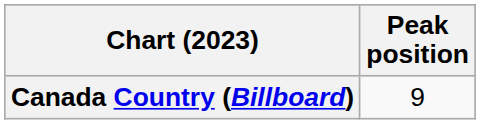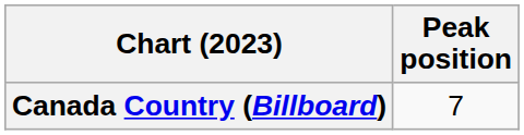Canada Country (Billboard) | Peak position: 9 -> 7
